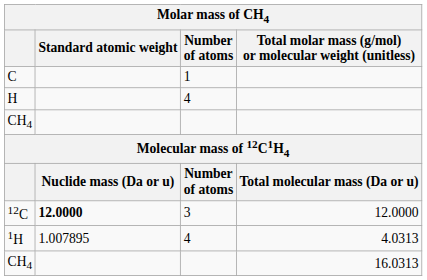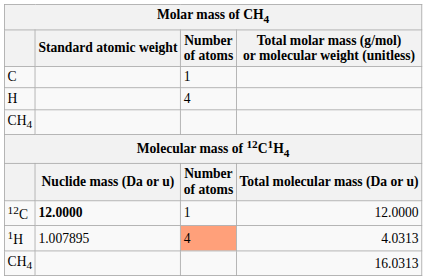12C | Number of atoms: 3 -> 1
1H | Number of atoms: no background -> lightsalmon background
